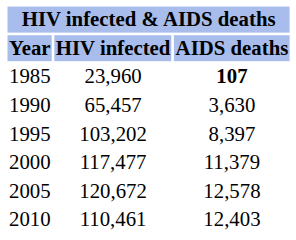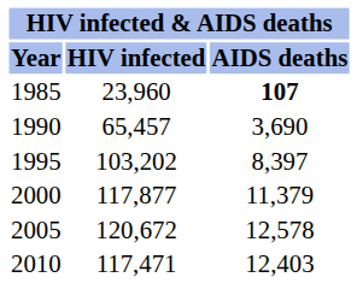1990 | AIDS deaths: 3,630 -> 3,690
2000 | HIV infected: 117,477 -> 117,877
2010 | HIV infected: 110,461 -> 117,471
